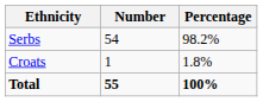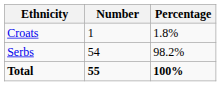rows swapped: Serbs <-> Croats
